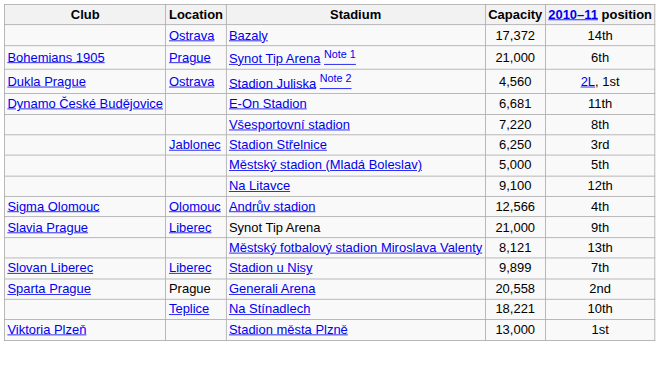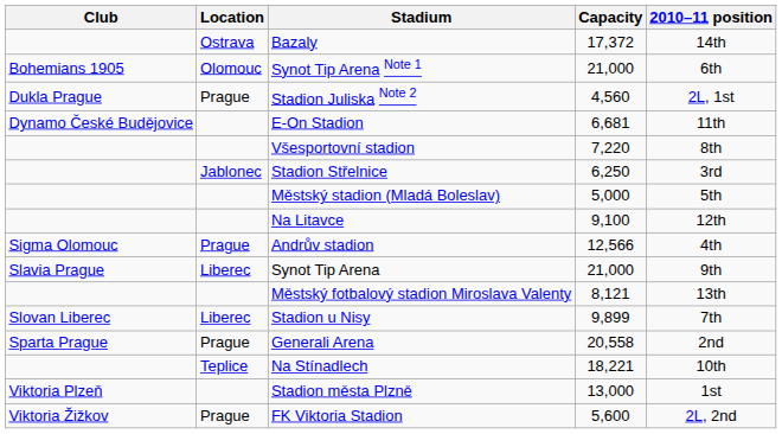Synot Tip Arena Note 1 | Location: Prague -> Olomouc
Stadion Juliska Note 2 | Location: Ostrava -> Prague
Andrův stadion | Location: Olomouc -> Prague
+ row: Viktoria Žižkov | Prague | FK Viktoria Stadion | 5,600 | 2L, 2nd
